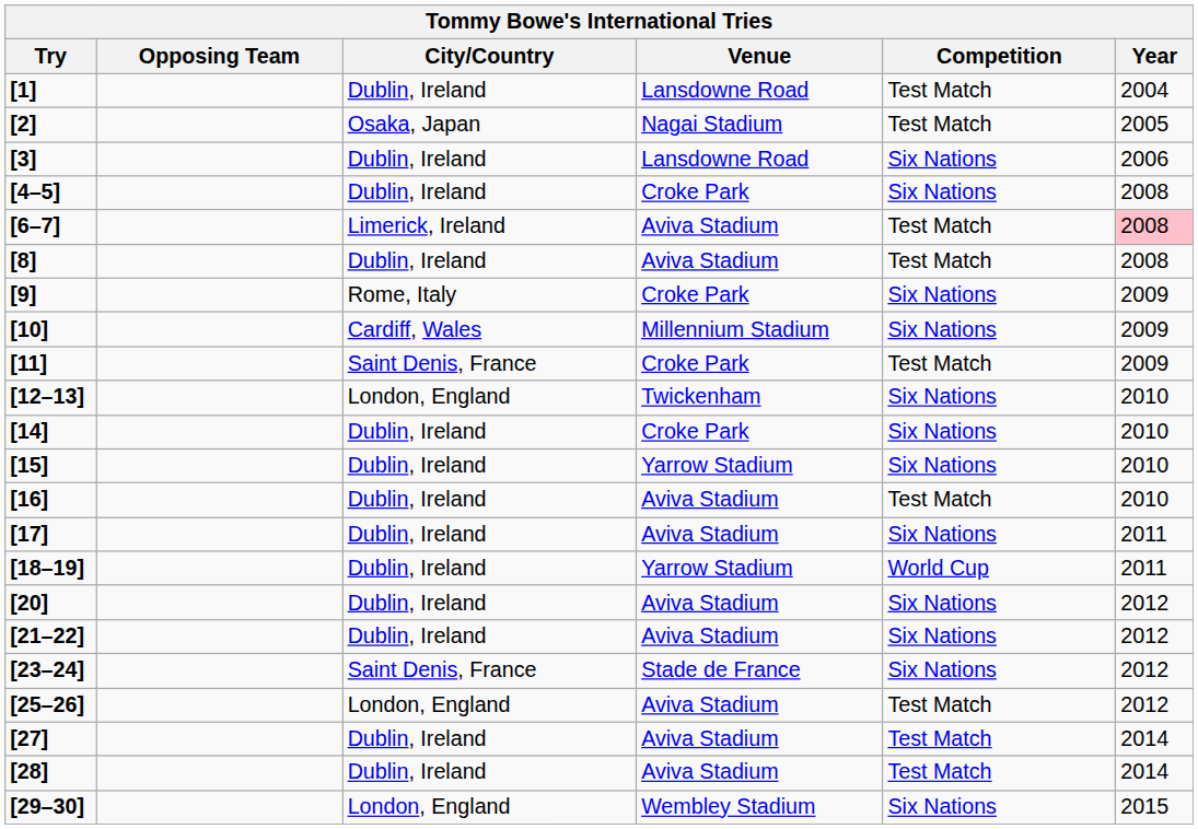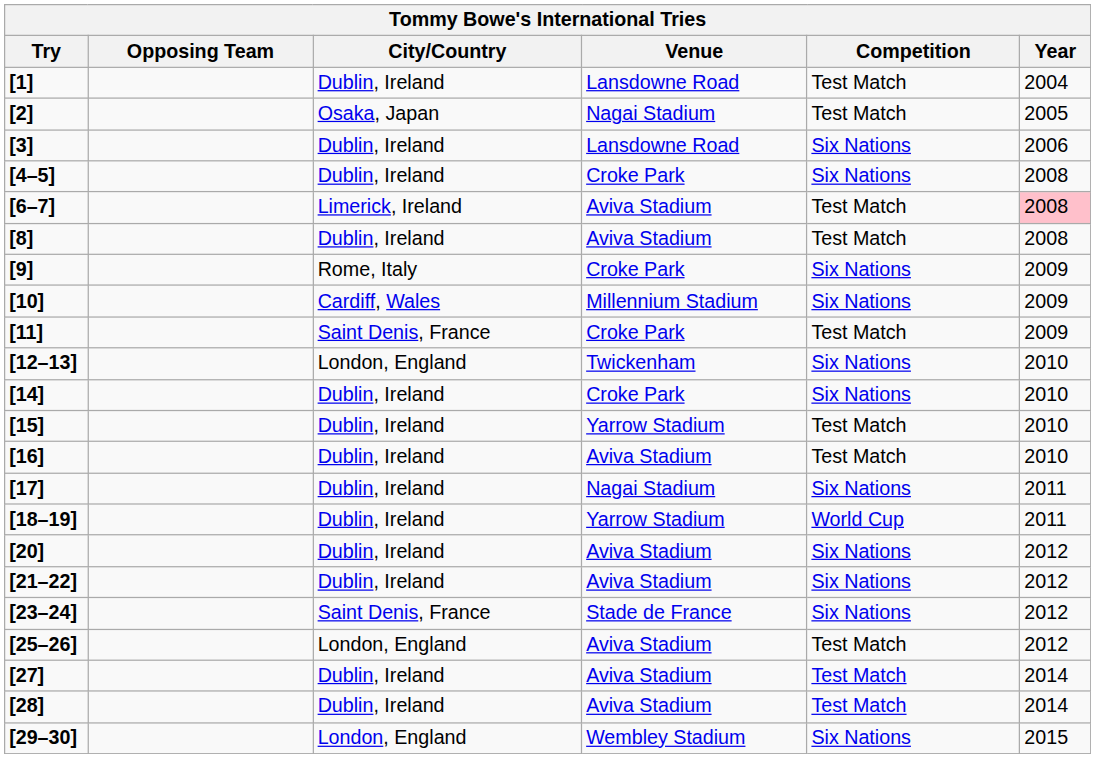[15] | Competition: Six Nations -> Test Match
[17] | Venue: Aviva Stadium -> Nagai Stadium
